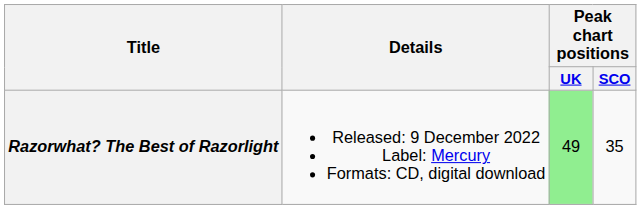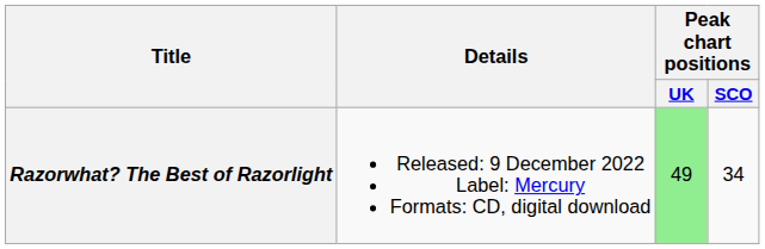Razorwhat? The Best of Razorlight | Peak chart positions / SCO: 35 -> 34
